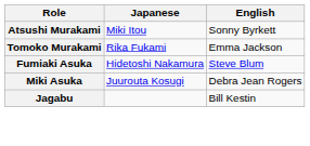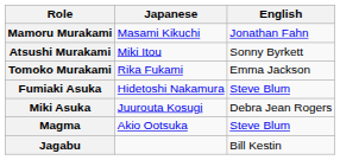+ row: Mamoru Murakami | Masami Kikuchi | Jonathan Fahn
+ row: Magma | Akio Ootsuka | Steve Blum
